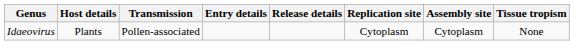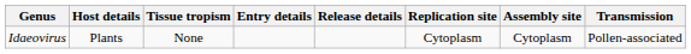columns swapped: Tissue tropism <-> Transmission
